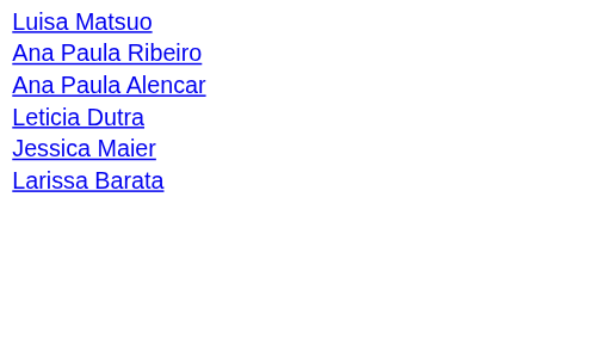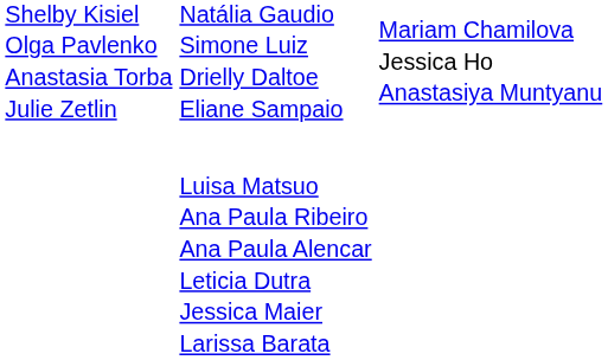+ row: Shelby Kisiel Olga Pavlenko Anastasia Torba Julie Zetlin | Natália Gaudio Simone Luiz Drielly Daltoe Eliane Sampaio | Mariam Chamilova Jessica Ho Anastasiya Muntyanu
